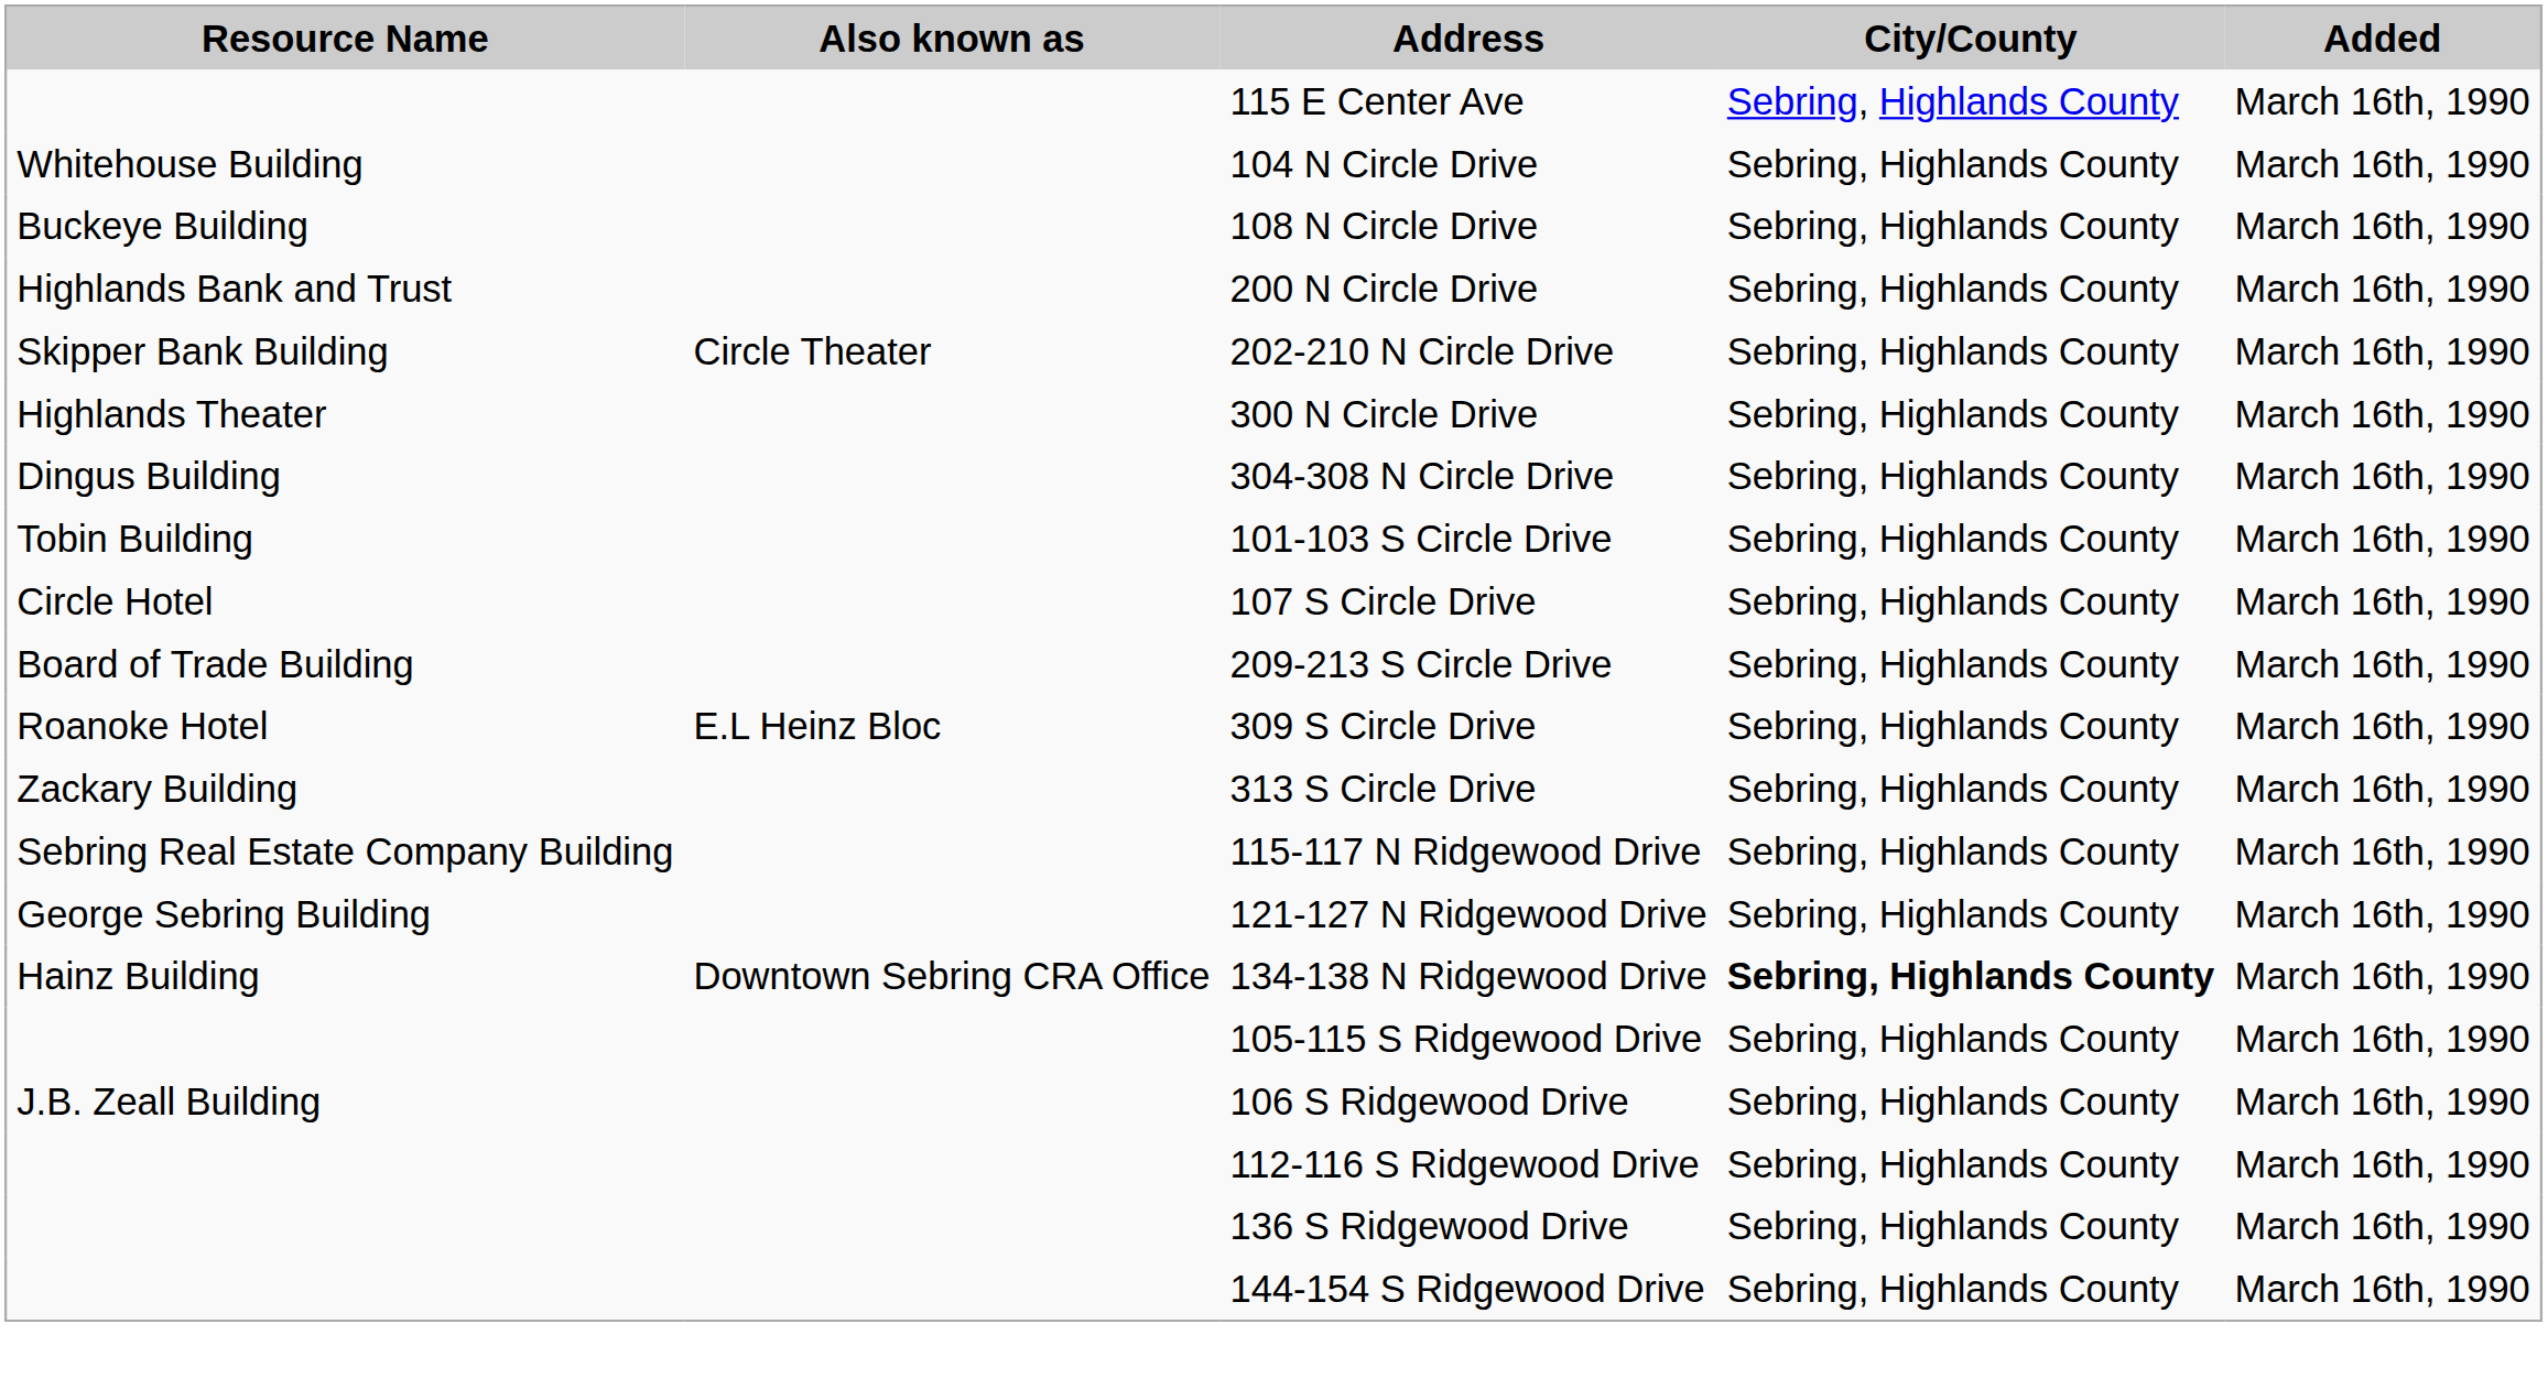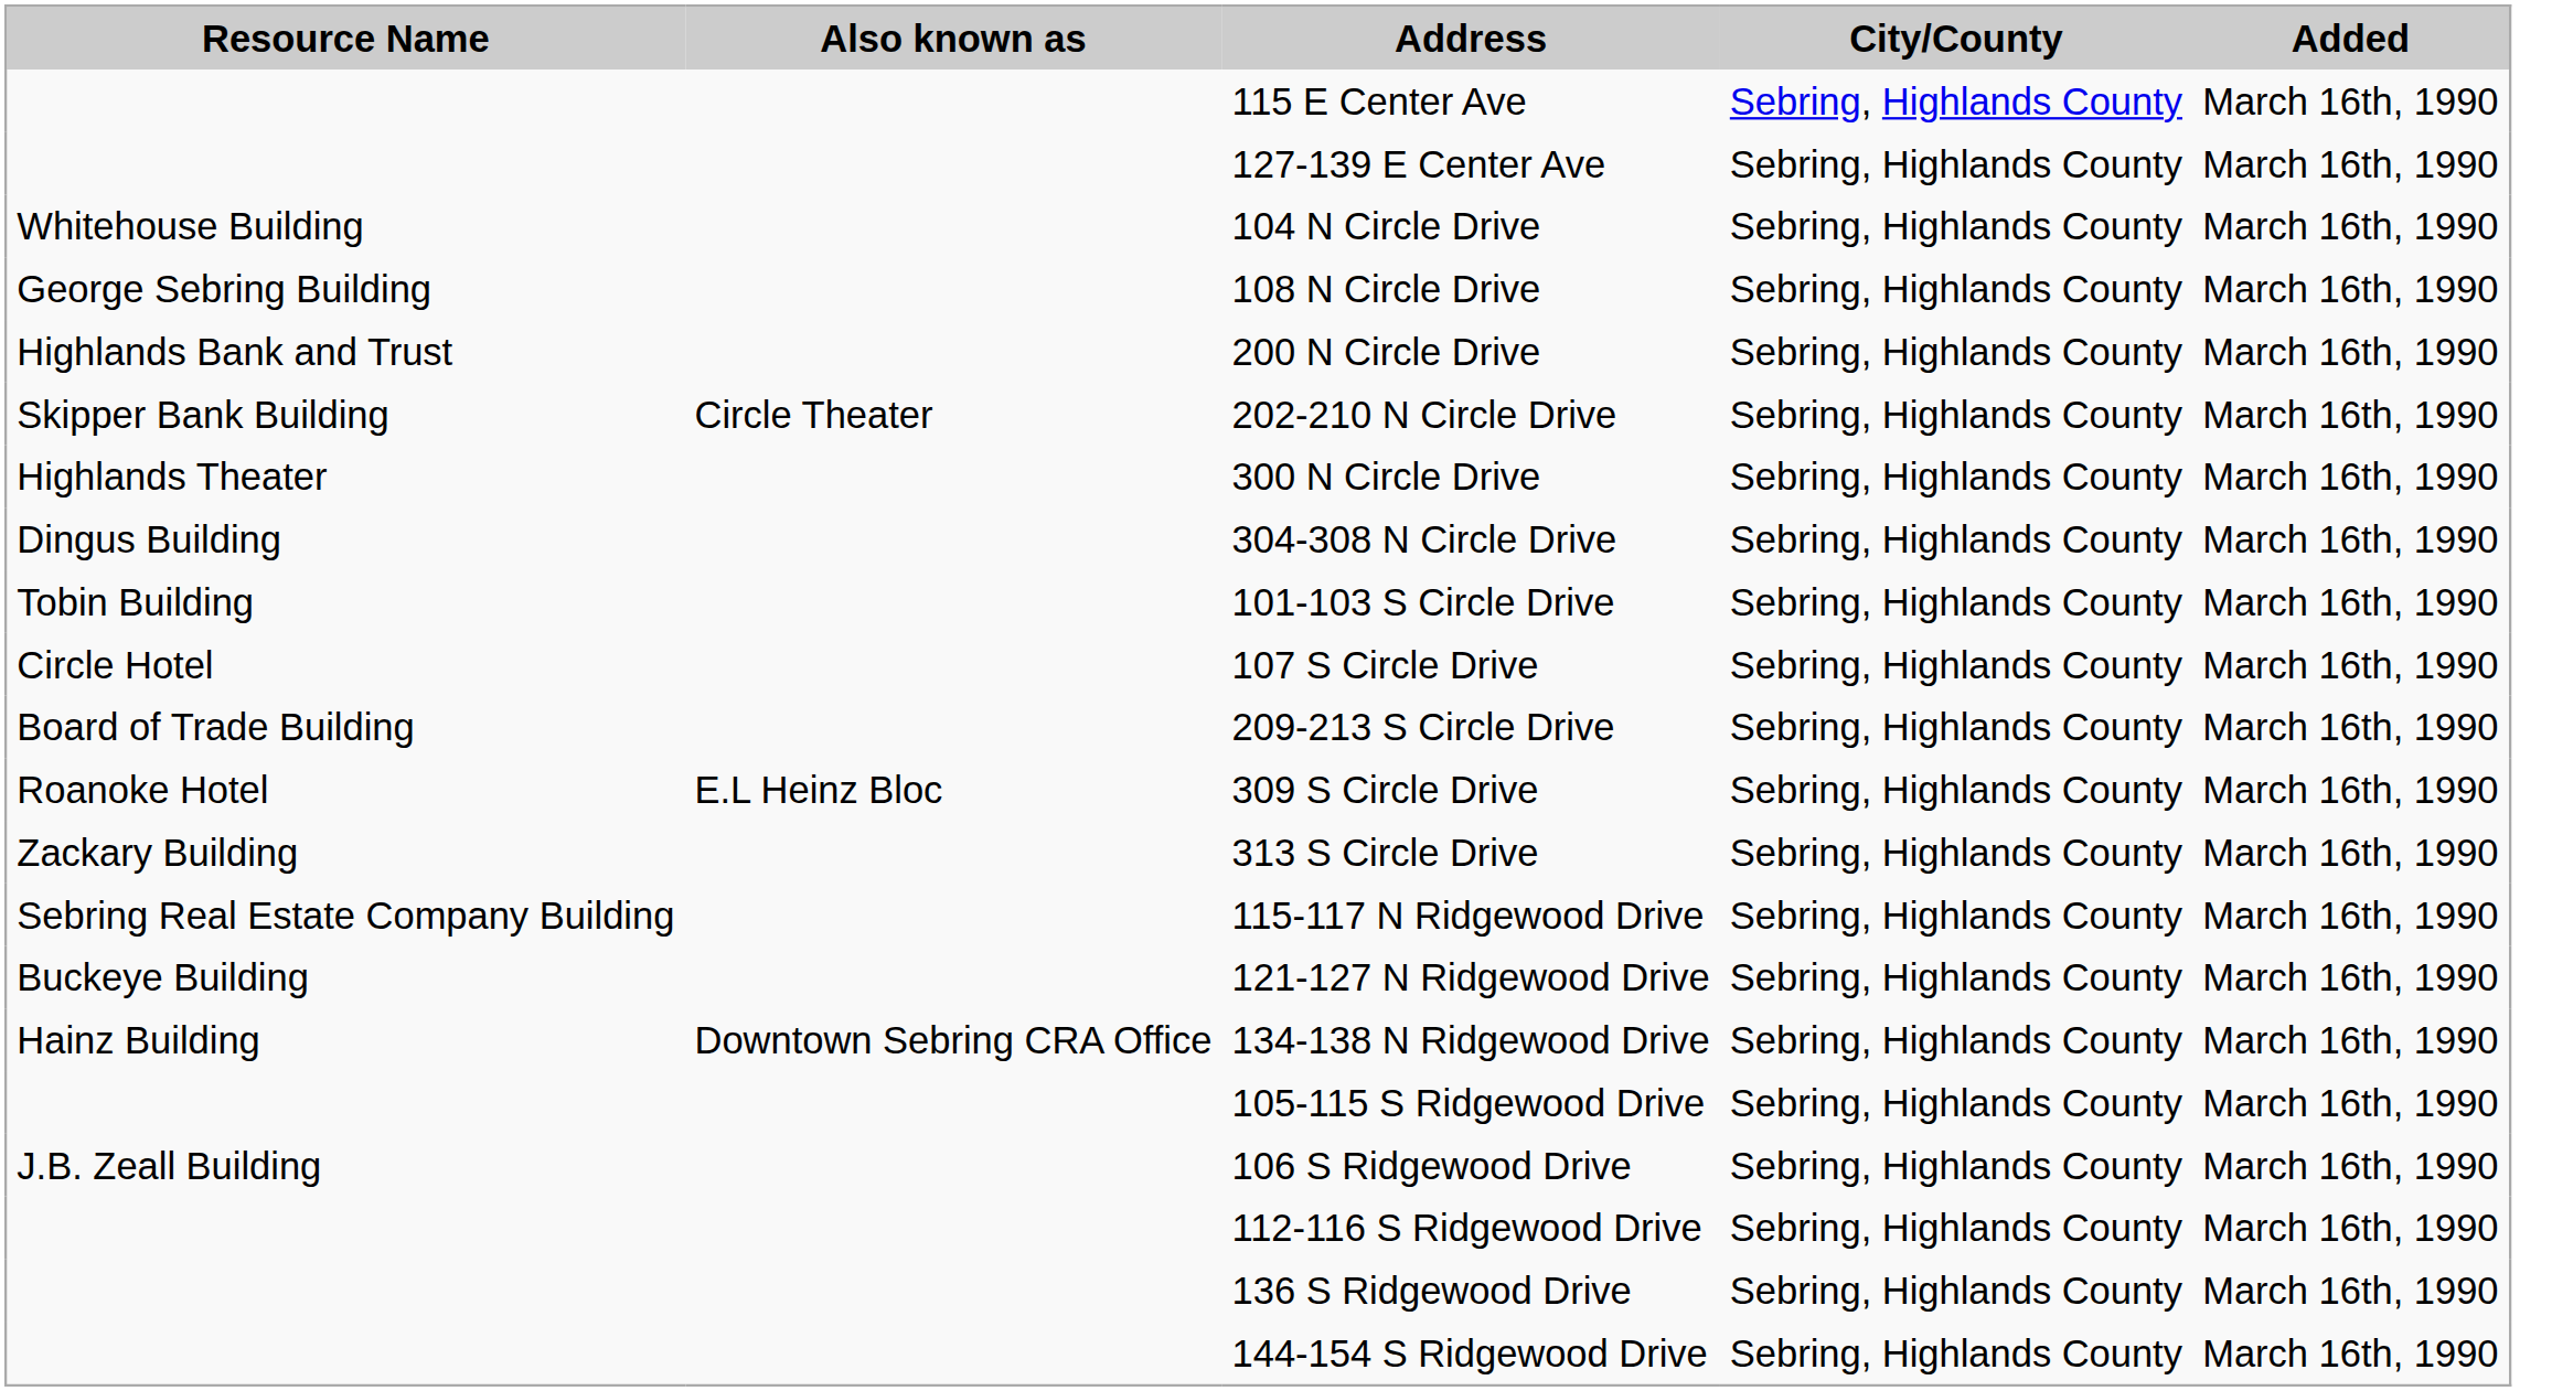+ row: 127-139 E Center Ave | Sebring, Highlands County | March 16th, 1990
108 N Circle Drive | Resource Name: Buckeye Building -> George Sebring Building
121-127 N Ridgewood Drive | Resource Name: George Sebring Building -> Buckeye Building
134-138 N Ridgewood Drive | City/County: bold -> normal
